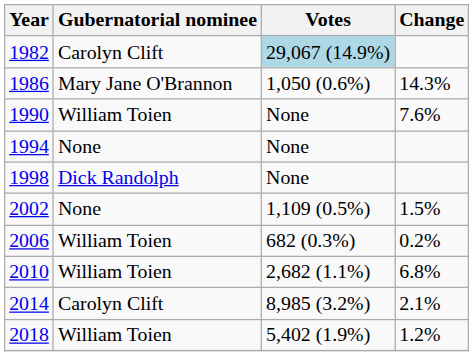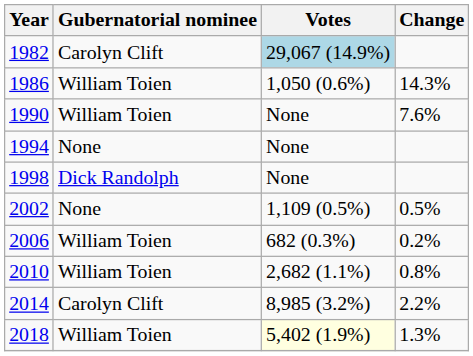1986 | Gubernatorial nominee: Mary Jane O'Brannon -> William Toien
2002 | Change: 1.5% -> 0.5%
2010 | Change: 6.8% -> 0.8%
2014 | Change: 2.1% -> 2.2%
2018 | Votes: no background -> lightyellow background
2018 | Change: 1.2% -> 1.3%
